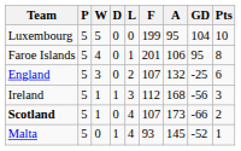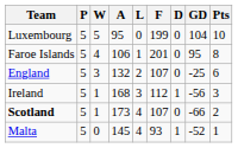columns swapped: D <-> A
